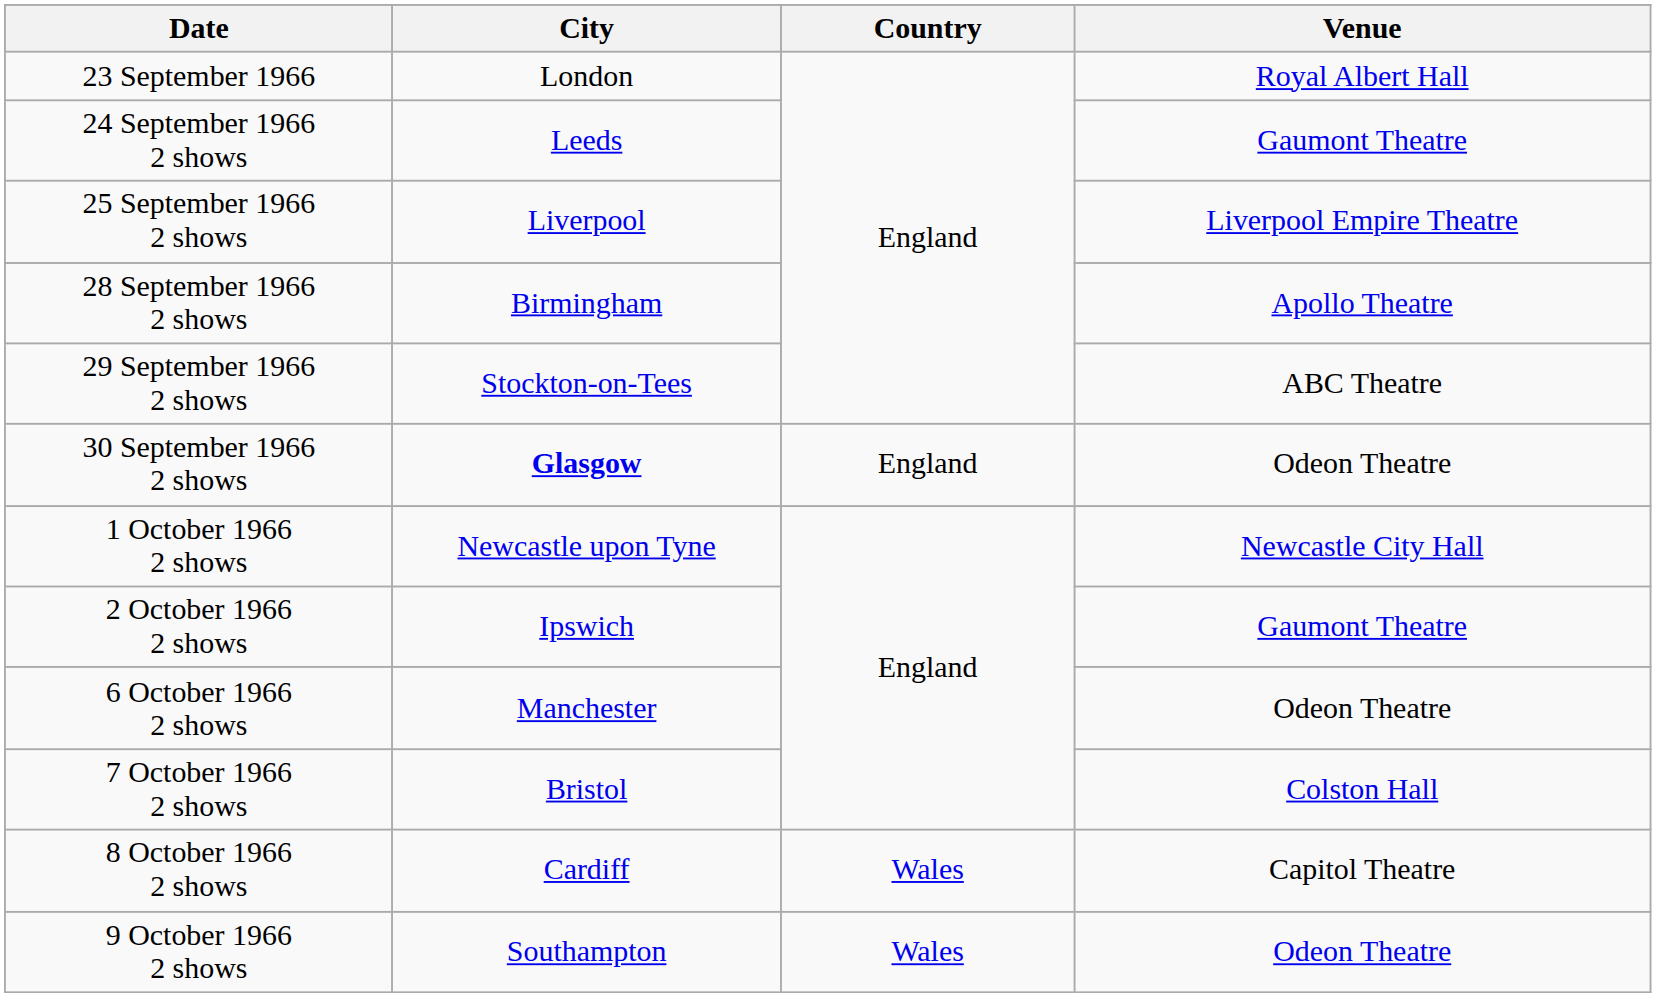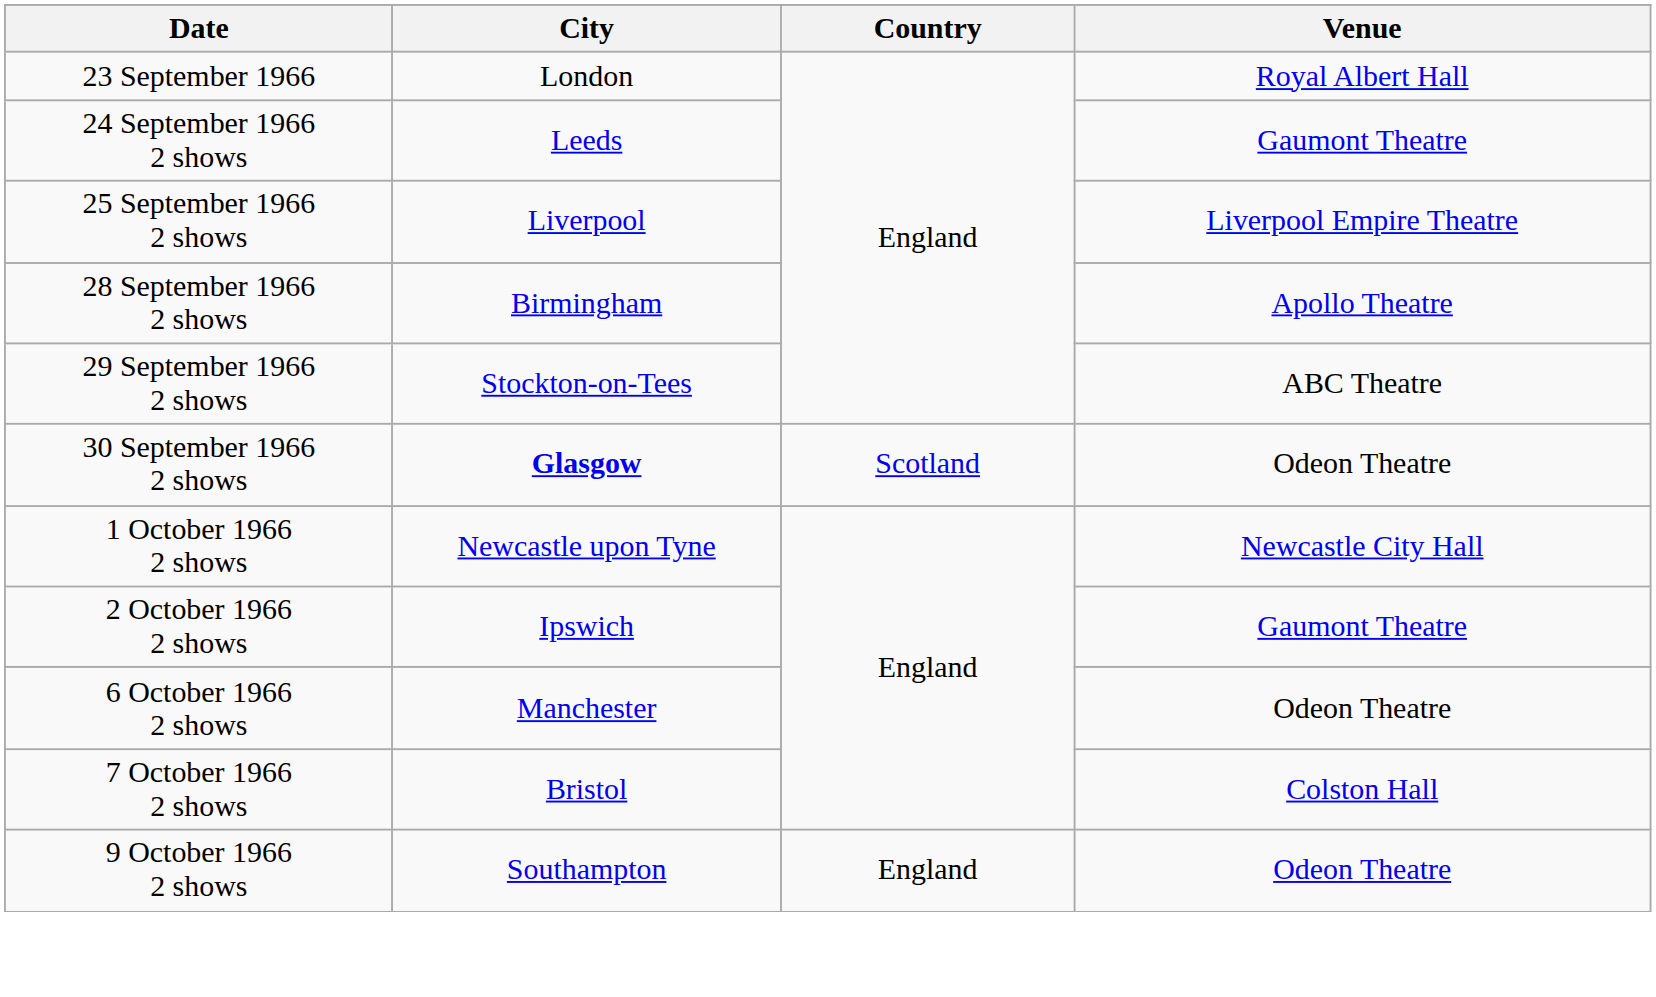30 September 1966 2 shows | Country: England -> Scotland
- row: 8 October 1966 2 shows | Cardiff | Wales | Capitol Theatre
9 October 1966 2 shows | Country: Wales -> England
